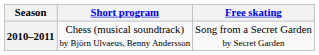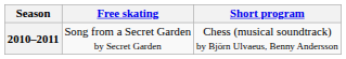columns swapped: Short program <-> Free skating
